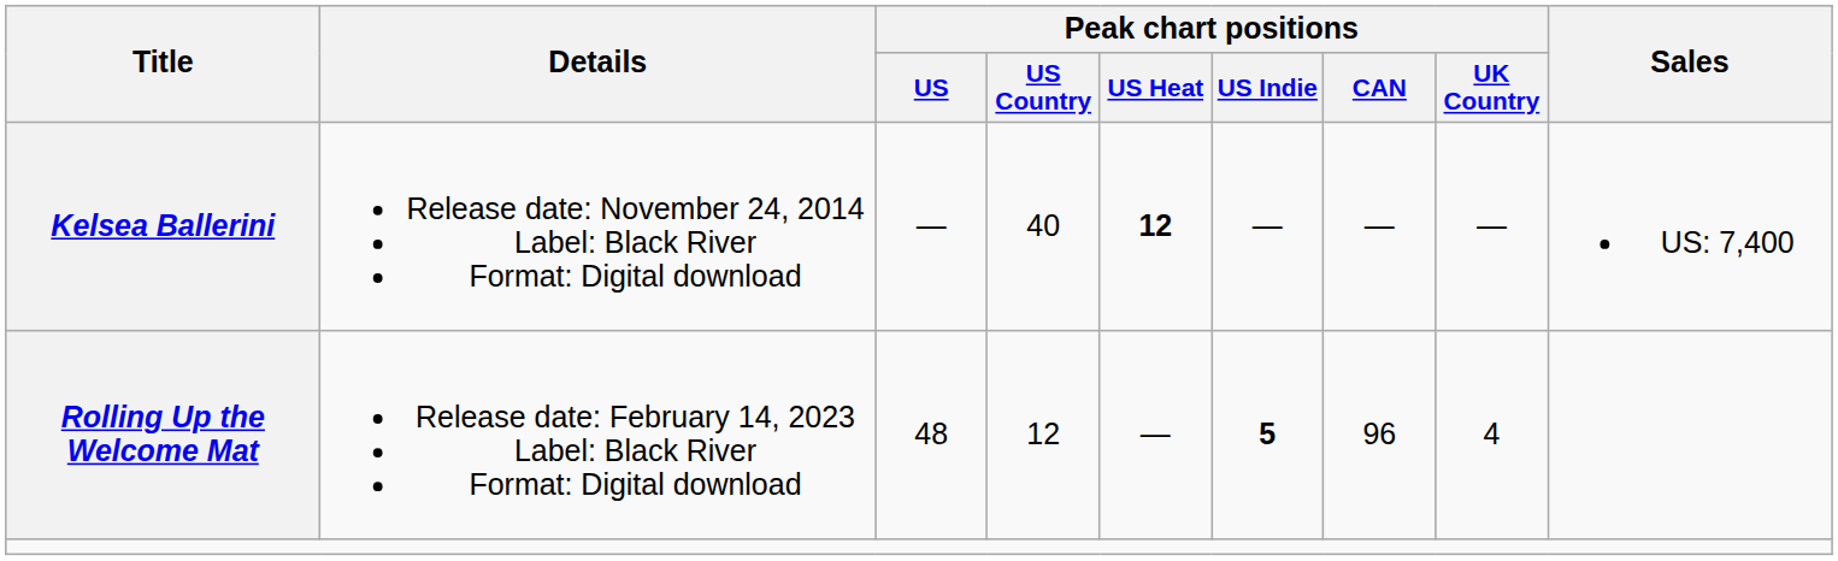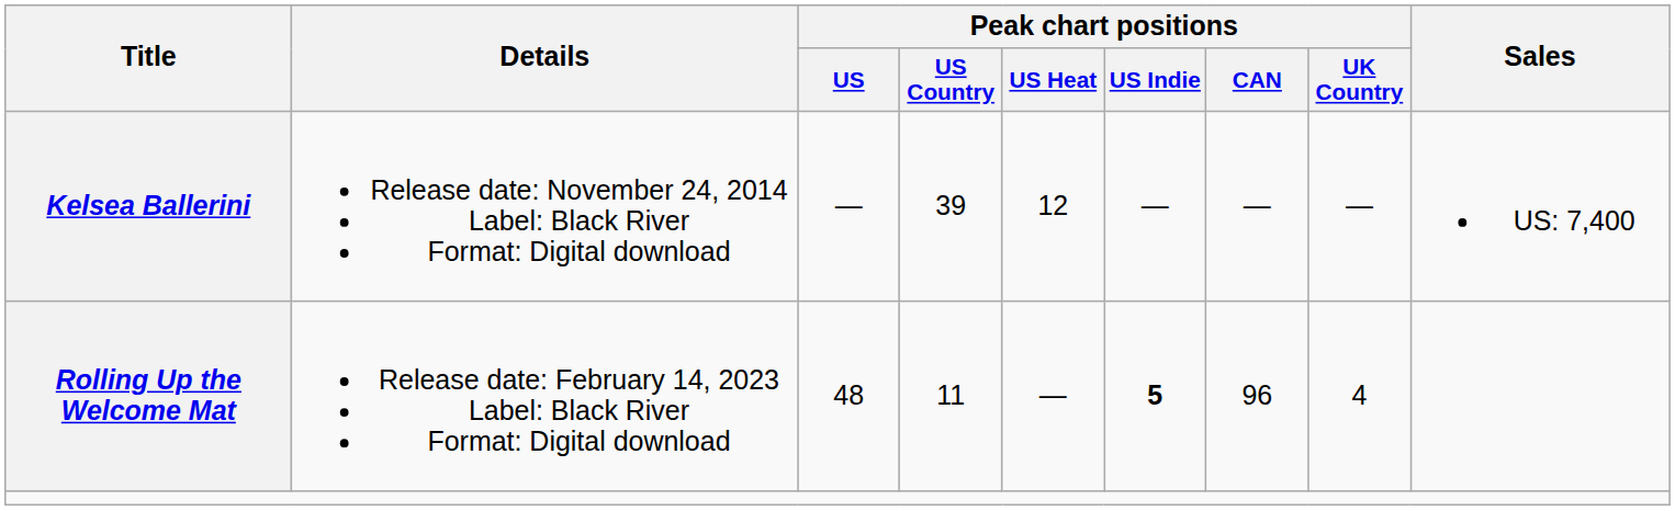Kelsea Ballerini | Peak chart positions / US Country: 40 -> 39
Kelsea Ballerini | Peak chart positions / US Heat: bold -> normal
Rolling Up the Welcome Mat | Peak chart positions / US Country: 12 -> 11
